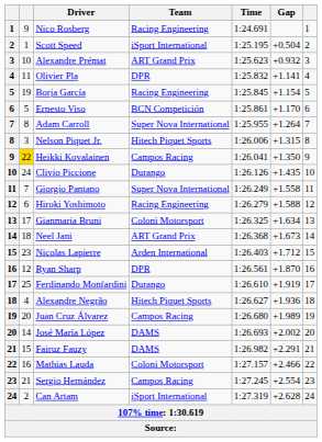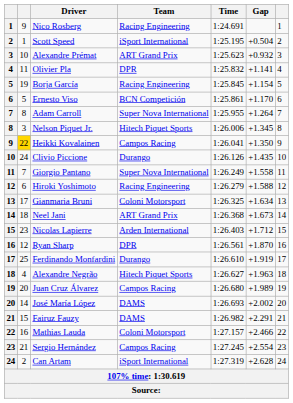Nelson Piquet Jr. | Gap: +1.315 -> +1.345
Alexandre Negrão | Gap: +1.936 -> +1.963
